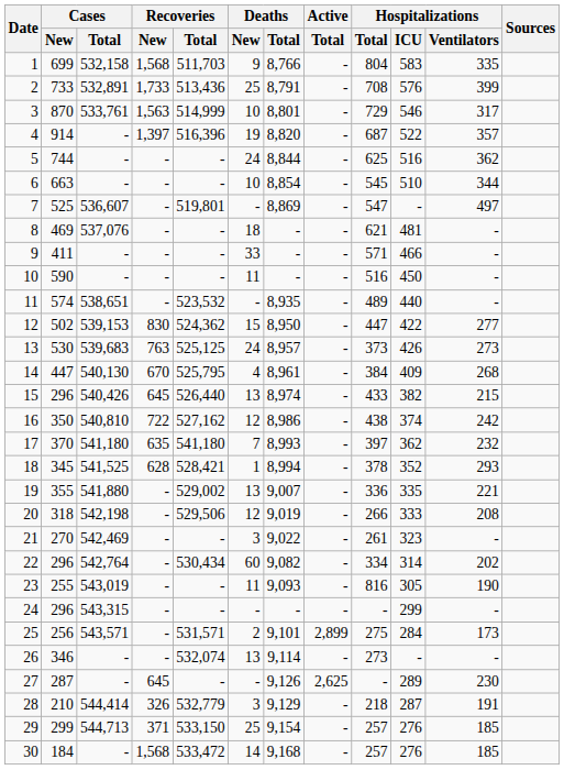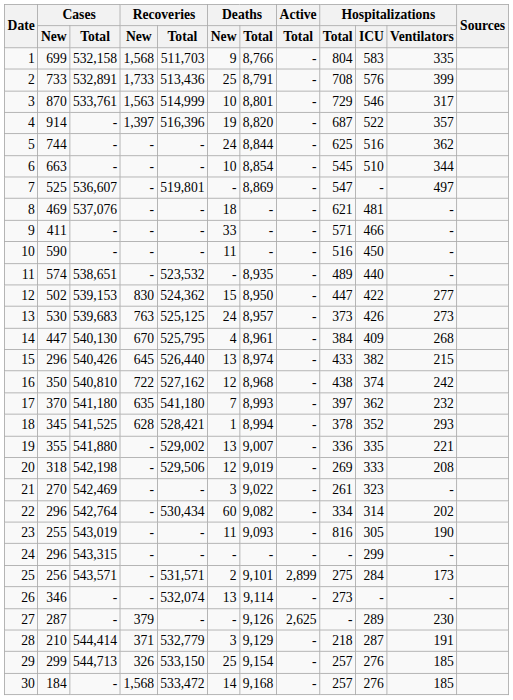16 | Deaths / Total: 8,986 -> 8,968
20 | Hospitalizations / Total: 266 -> 269
27 | Recoveries / New: 645 -> 379
28 | Recoveries / New: 326 -> 371
29 | Recoveries / New: 371 -> 326
